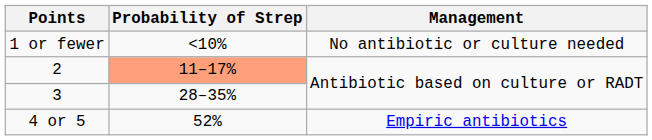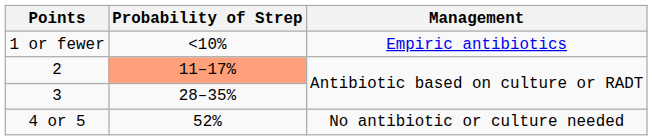1 or fewer | Management: No antibiotic or culture needed -> Empiric antibiotics
4 or 5 | Management: Empiric antibiotics -> No antibiotic or culture needed
